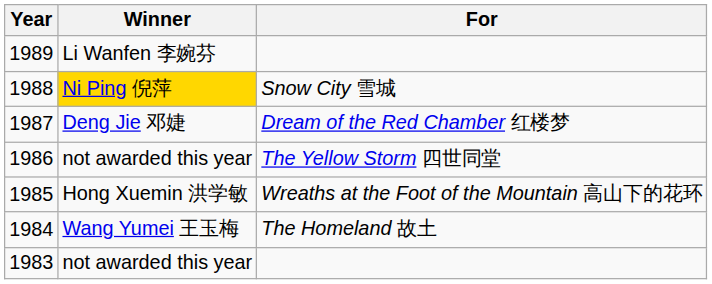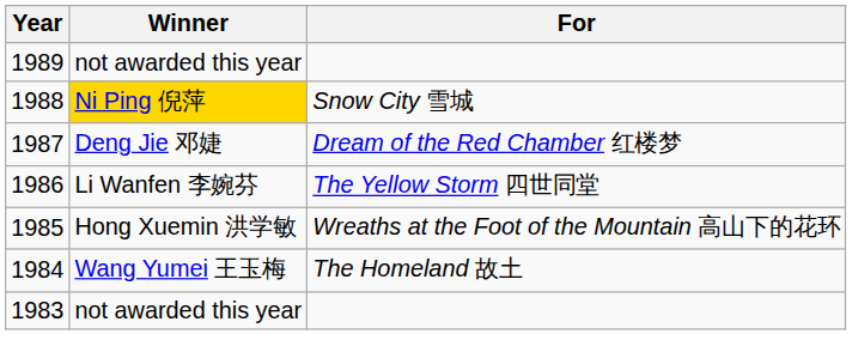1989 | Winner: Li Wanfen 李婉芬 -> not awarded this year
1986 | Winner: not awarded this year -> Li Wanfen 李婉芬
